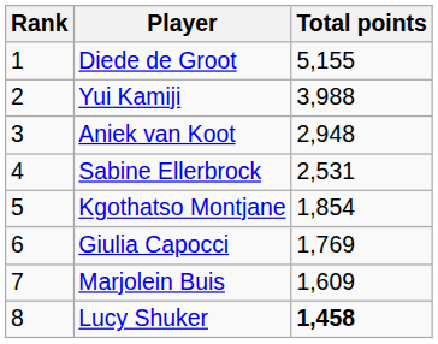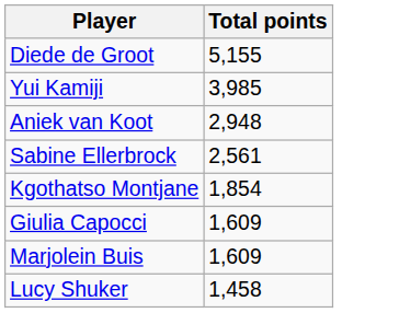- column: Rank | 1 | 2 | 3 | 4 | 5 | 6 | 7 | 8
Yui Kamiji | Total points: 3,988 -> 3,985
Sabine Ellerbrock | Total points: 2,531 -> 2,561
Giulia Capocci | Total points: 1,769 -> 1,609
Lucy Shuker | Total points: bold -> normal
